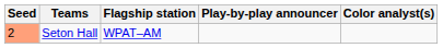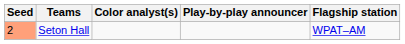columns swapped: Flagship station <-> Color analyst(s)
